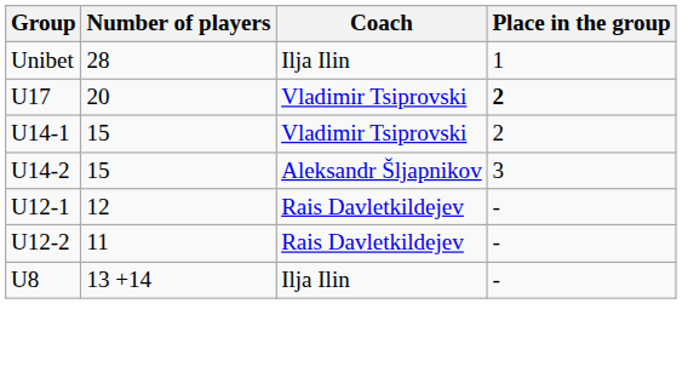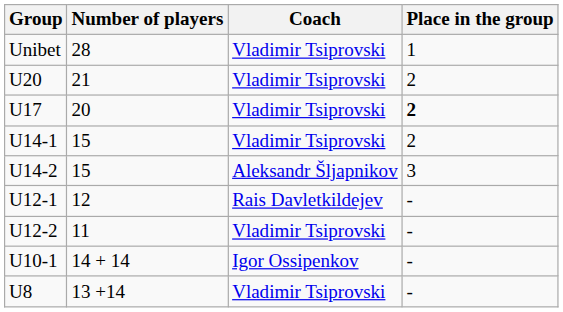Unibet | Coach: Ilja Ilin -> Vladimir Tsiprovski
+ row: U20 | 21 | Vladimir Tsiprovski | 2
U12-2 | Coach: Rais Davletkildejev -> Vladimir Tsiprovski
+ row: U10-1 | 14 + 14 | Igor Ossipenkov | -
U8 | Coach: Ilja Ilin -> Vladimir Tsiprovski
